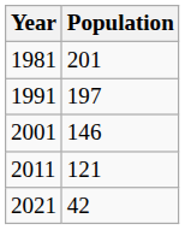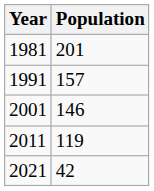1991 | Population: 197 -> 157
2011 | Population: 121 -> 119
